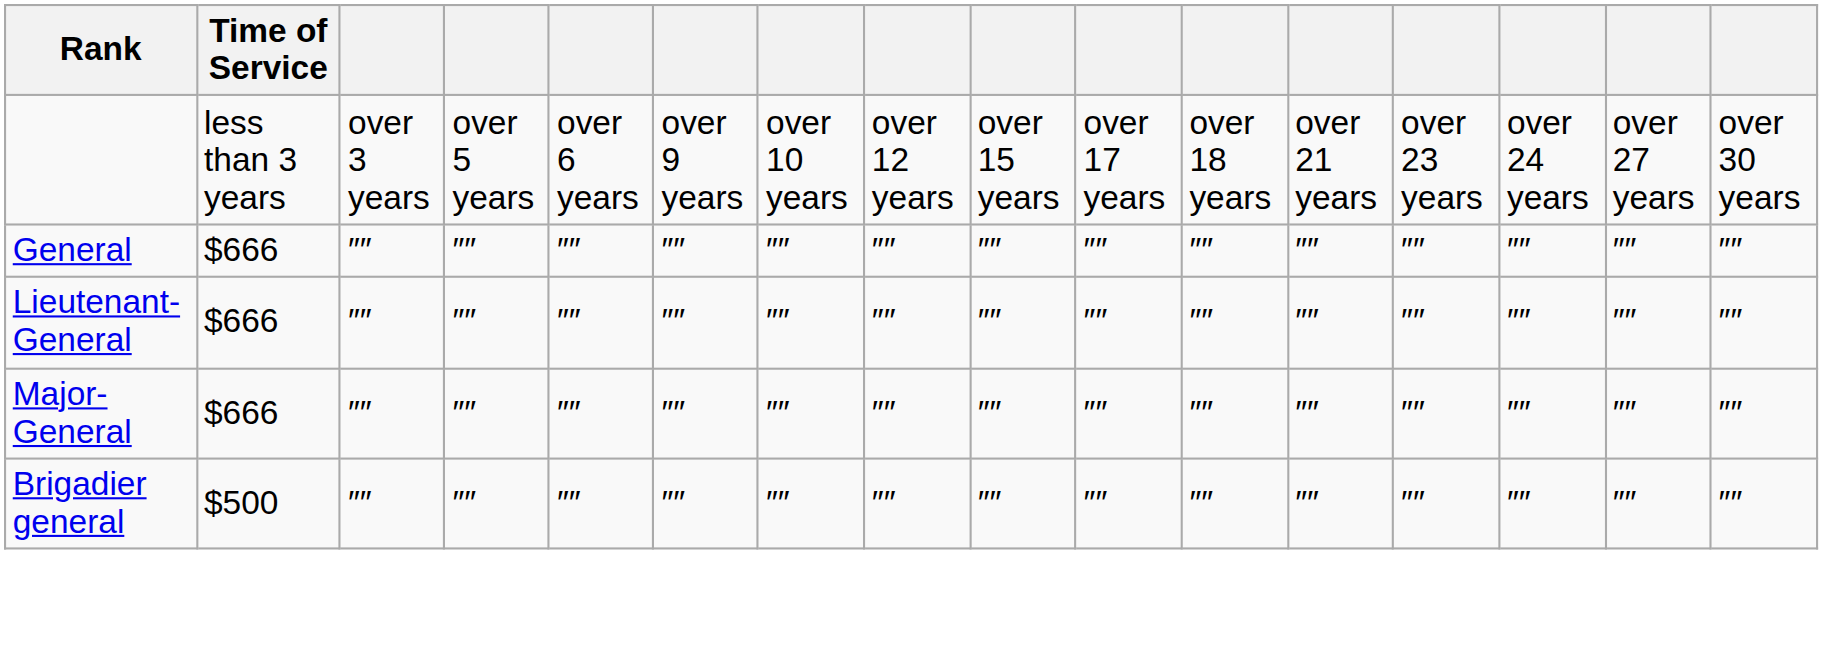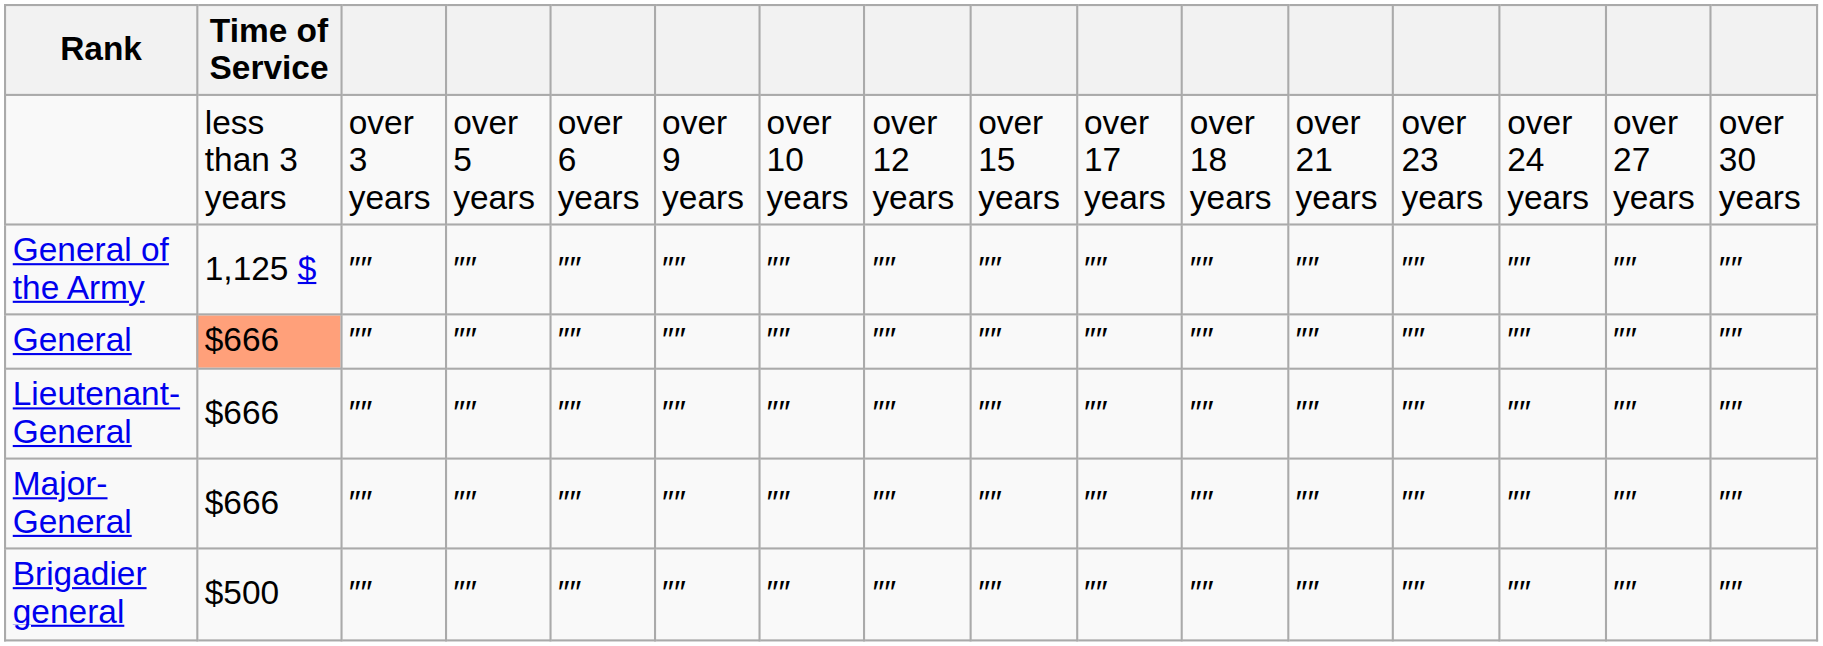+ row: General of the Army | 1,125 $ | ″″ | ″″ | ″″ | ″″ | ″″ | ″″ | ″″ | ″″ | ″″ | ″″ | ″″ | ″″ | ″″ | ″″
General | Time of Service: no background -> lightsalmon background
